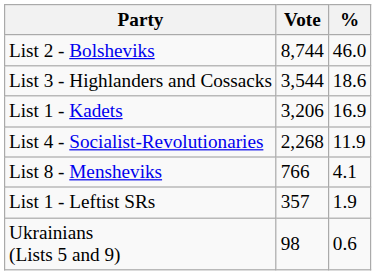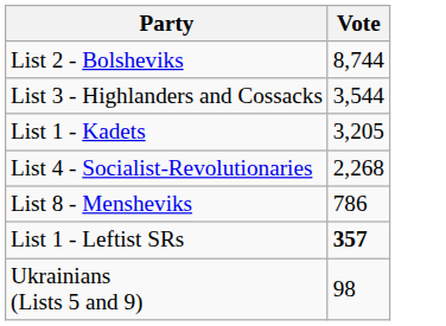- column: % | 46.0 | 18.6 | 16.9 | 11.9 | 4.1 | 1.9 | 0.6
List 1 - Kadets | Vote: 3,206 -> 3,205
List 8 - Mensheviks | Vote: 766 -> 786
List 1 - Leftist SRs | Vote: normal -> bold
